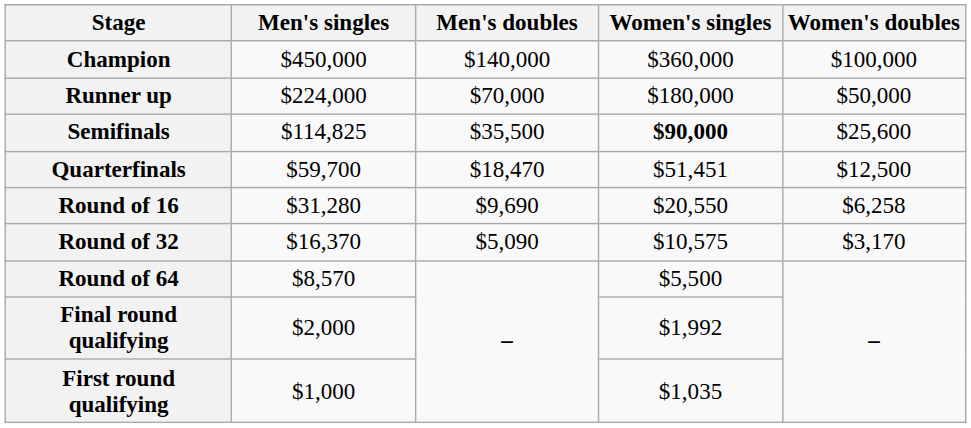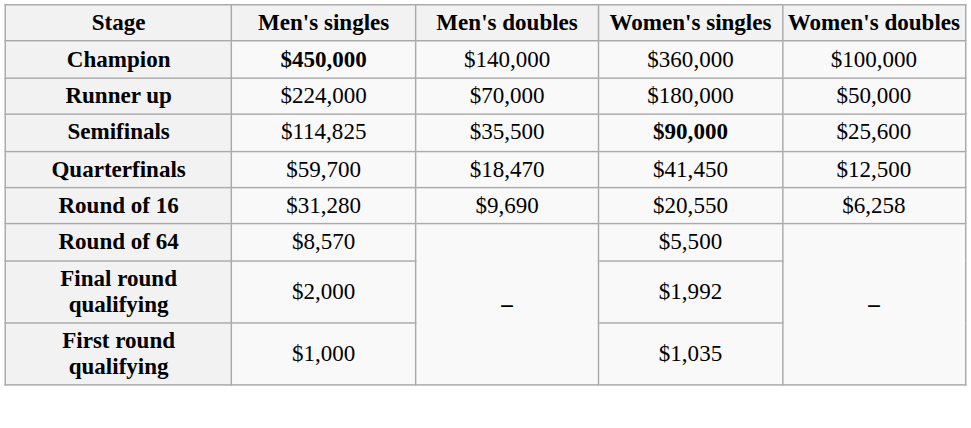Champion | Men's singles: normal -> bold
Quarterfinals | Women's singles: $51,451 -> $41,450
- row: Round of 32 | $16,370 | $5,090 | $10,575 | $3,170
